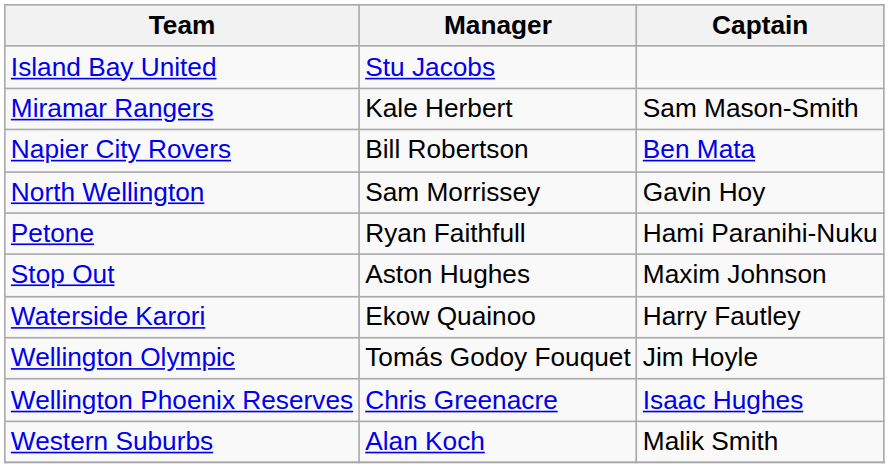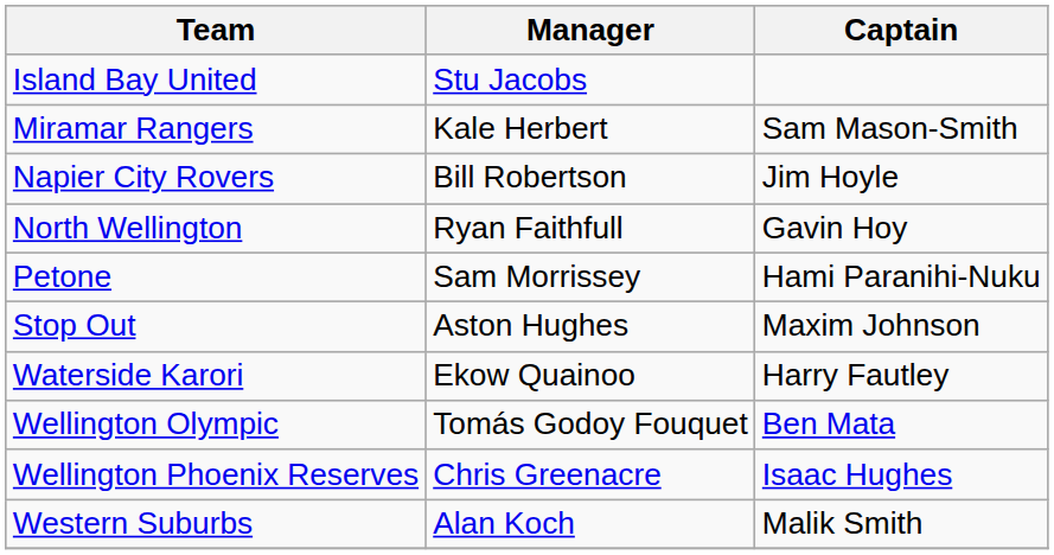Napier City Rovers | Captain: Ben Mata -> Jim Hoyle
North Wellington | Manager: Sam Morrissey -> Ryan Faithfull
Petone | Manager: Ryan Faithfull -> Sam Morrissey
Wellington Olympic | Captain: Jim Hoyle -> Ben Mata
